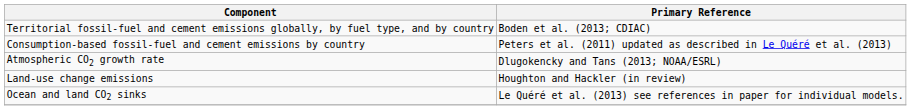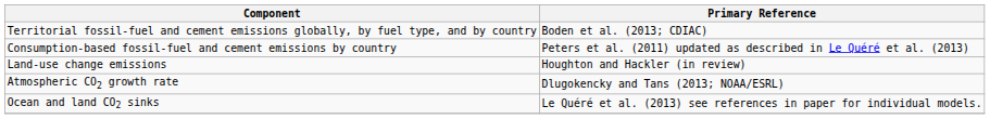rows swapped: Land-use change emissions <-> Atmospheric CO2 growth rate
